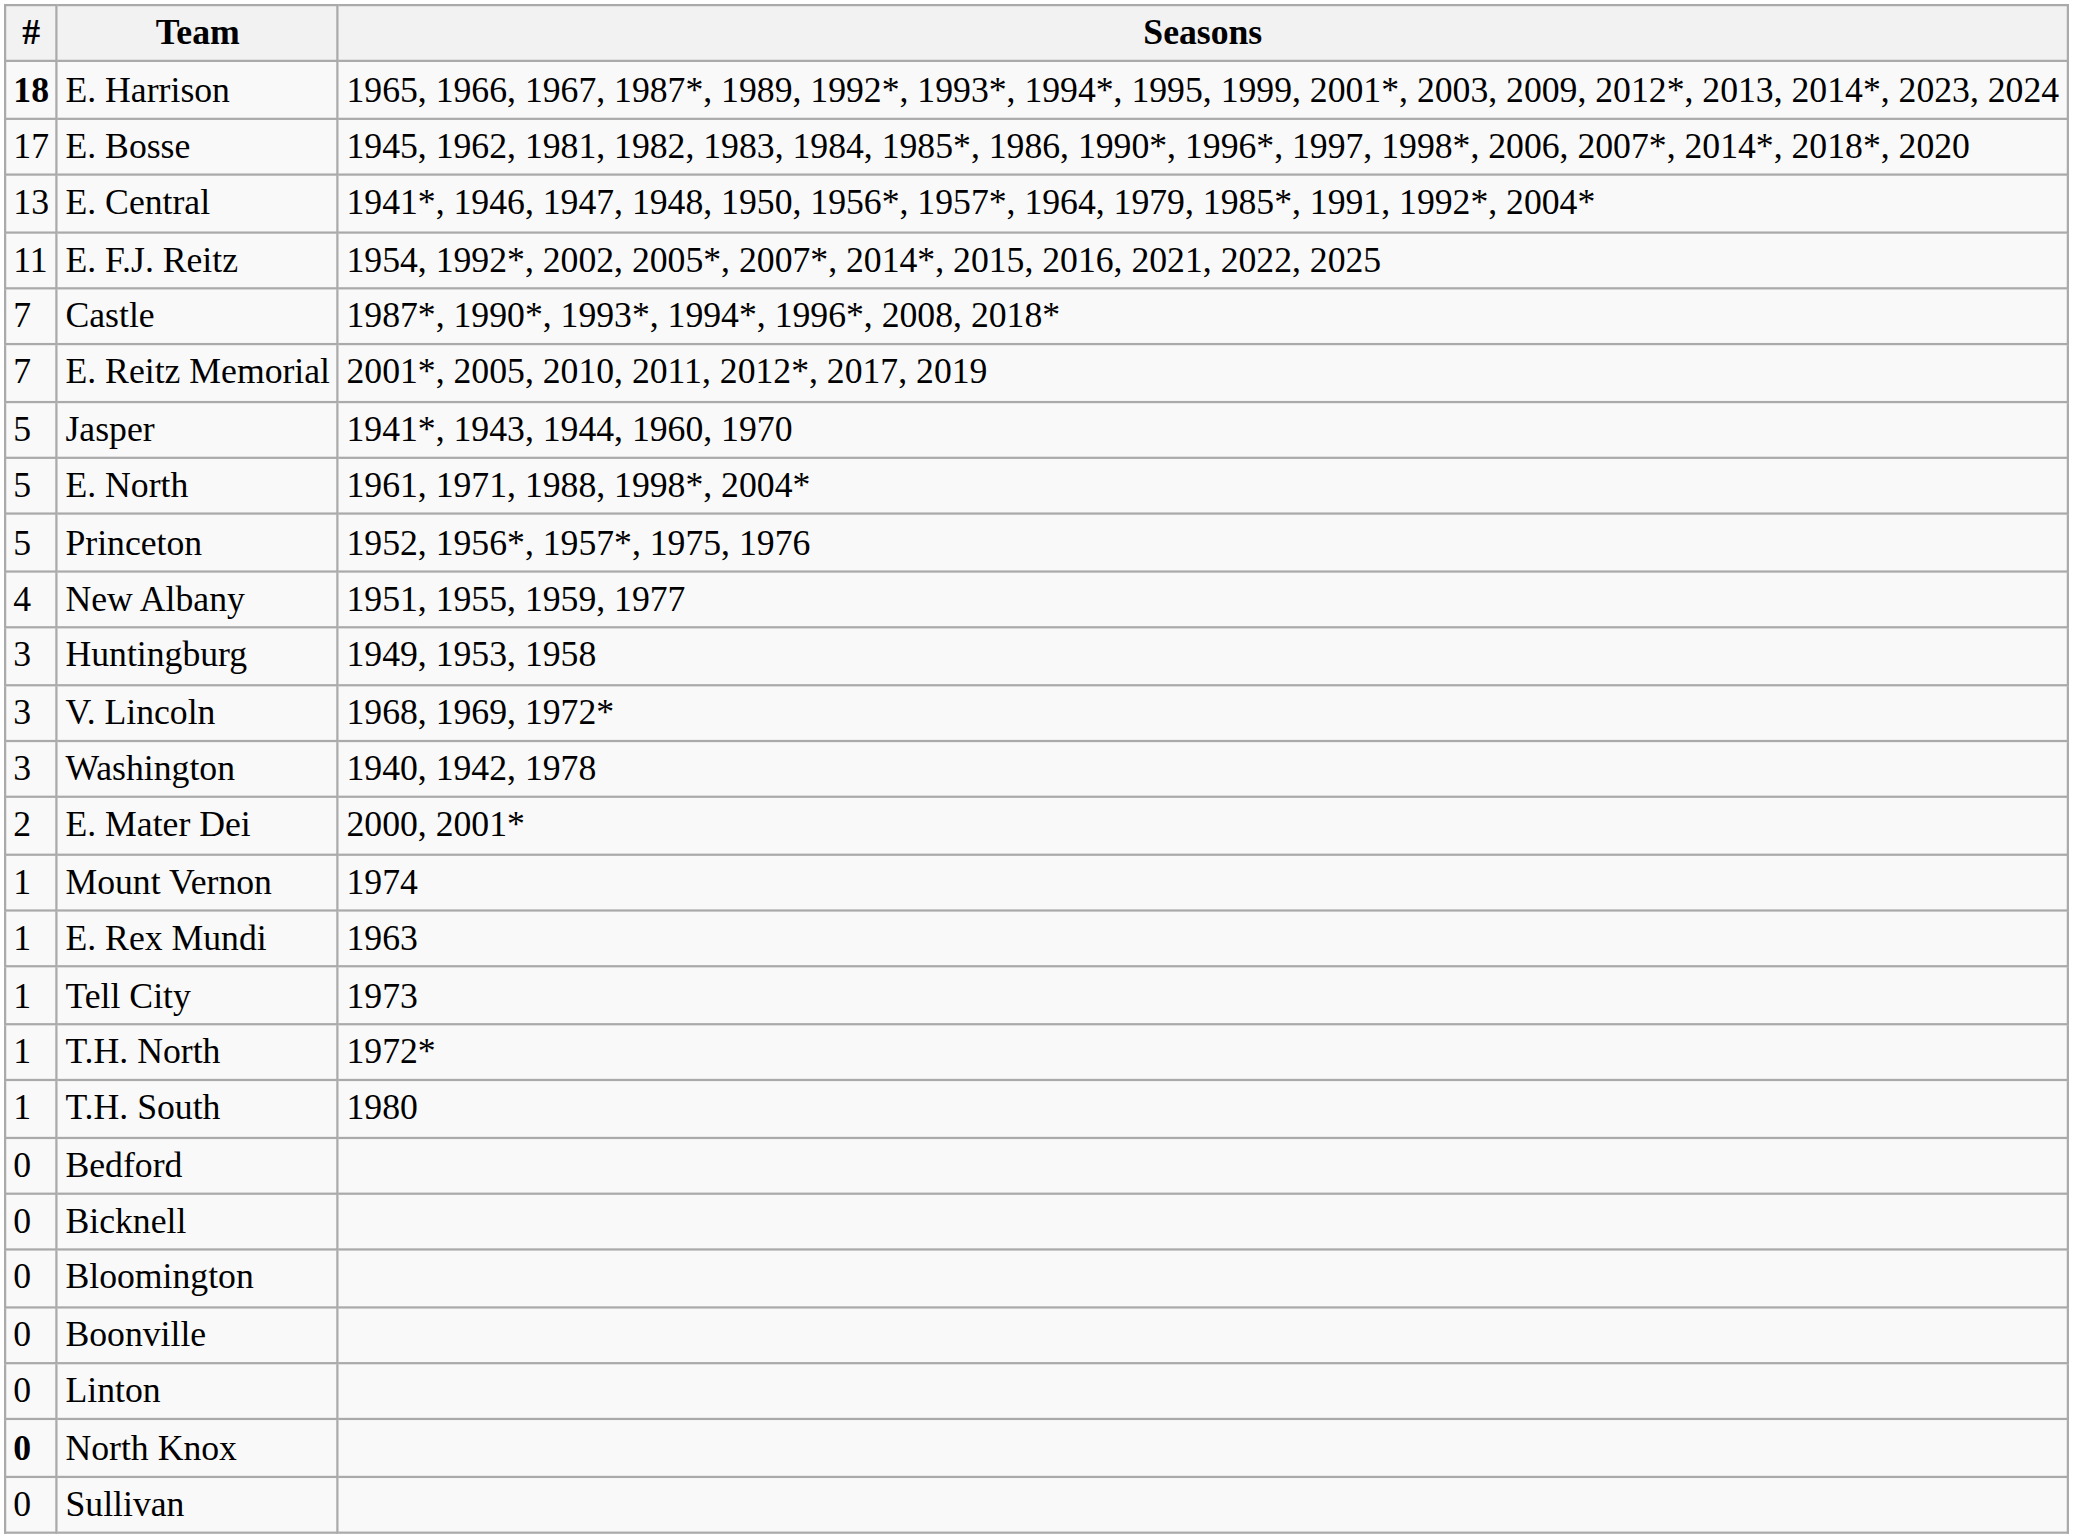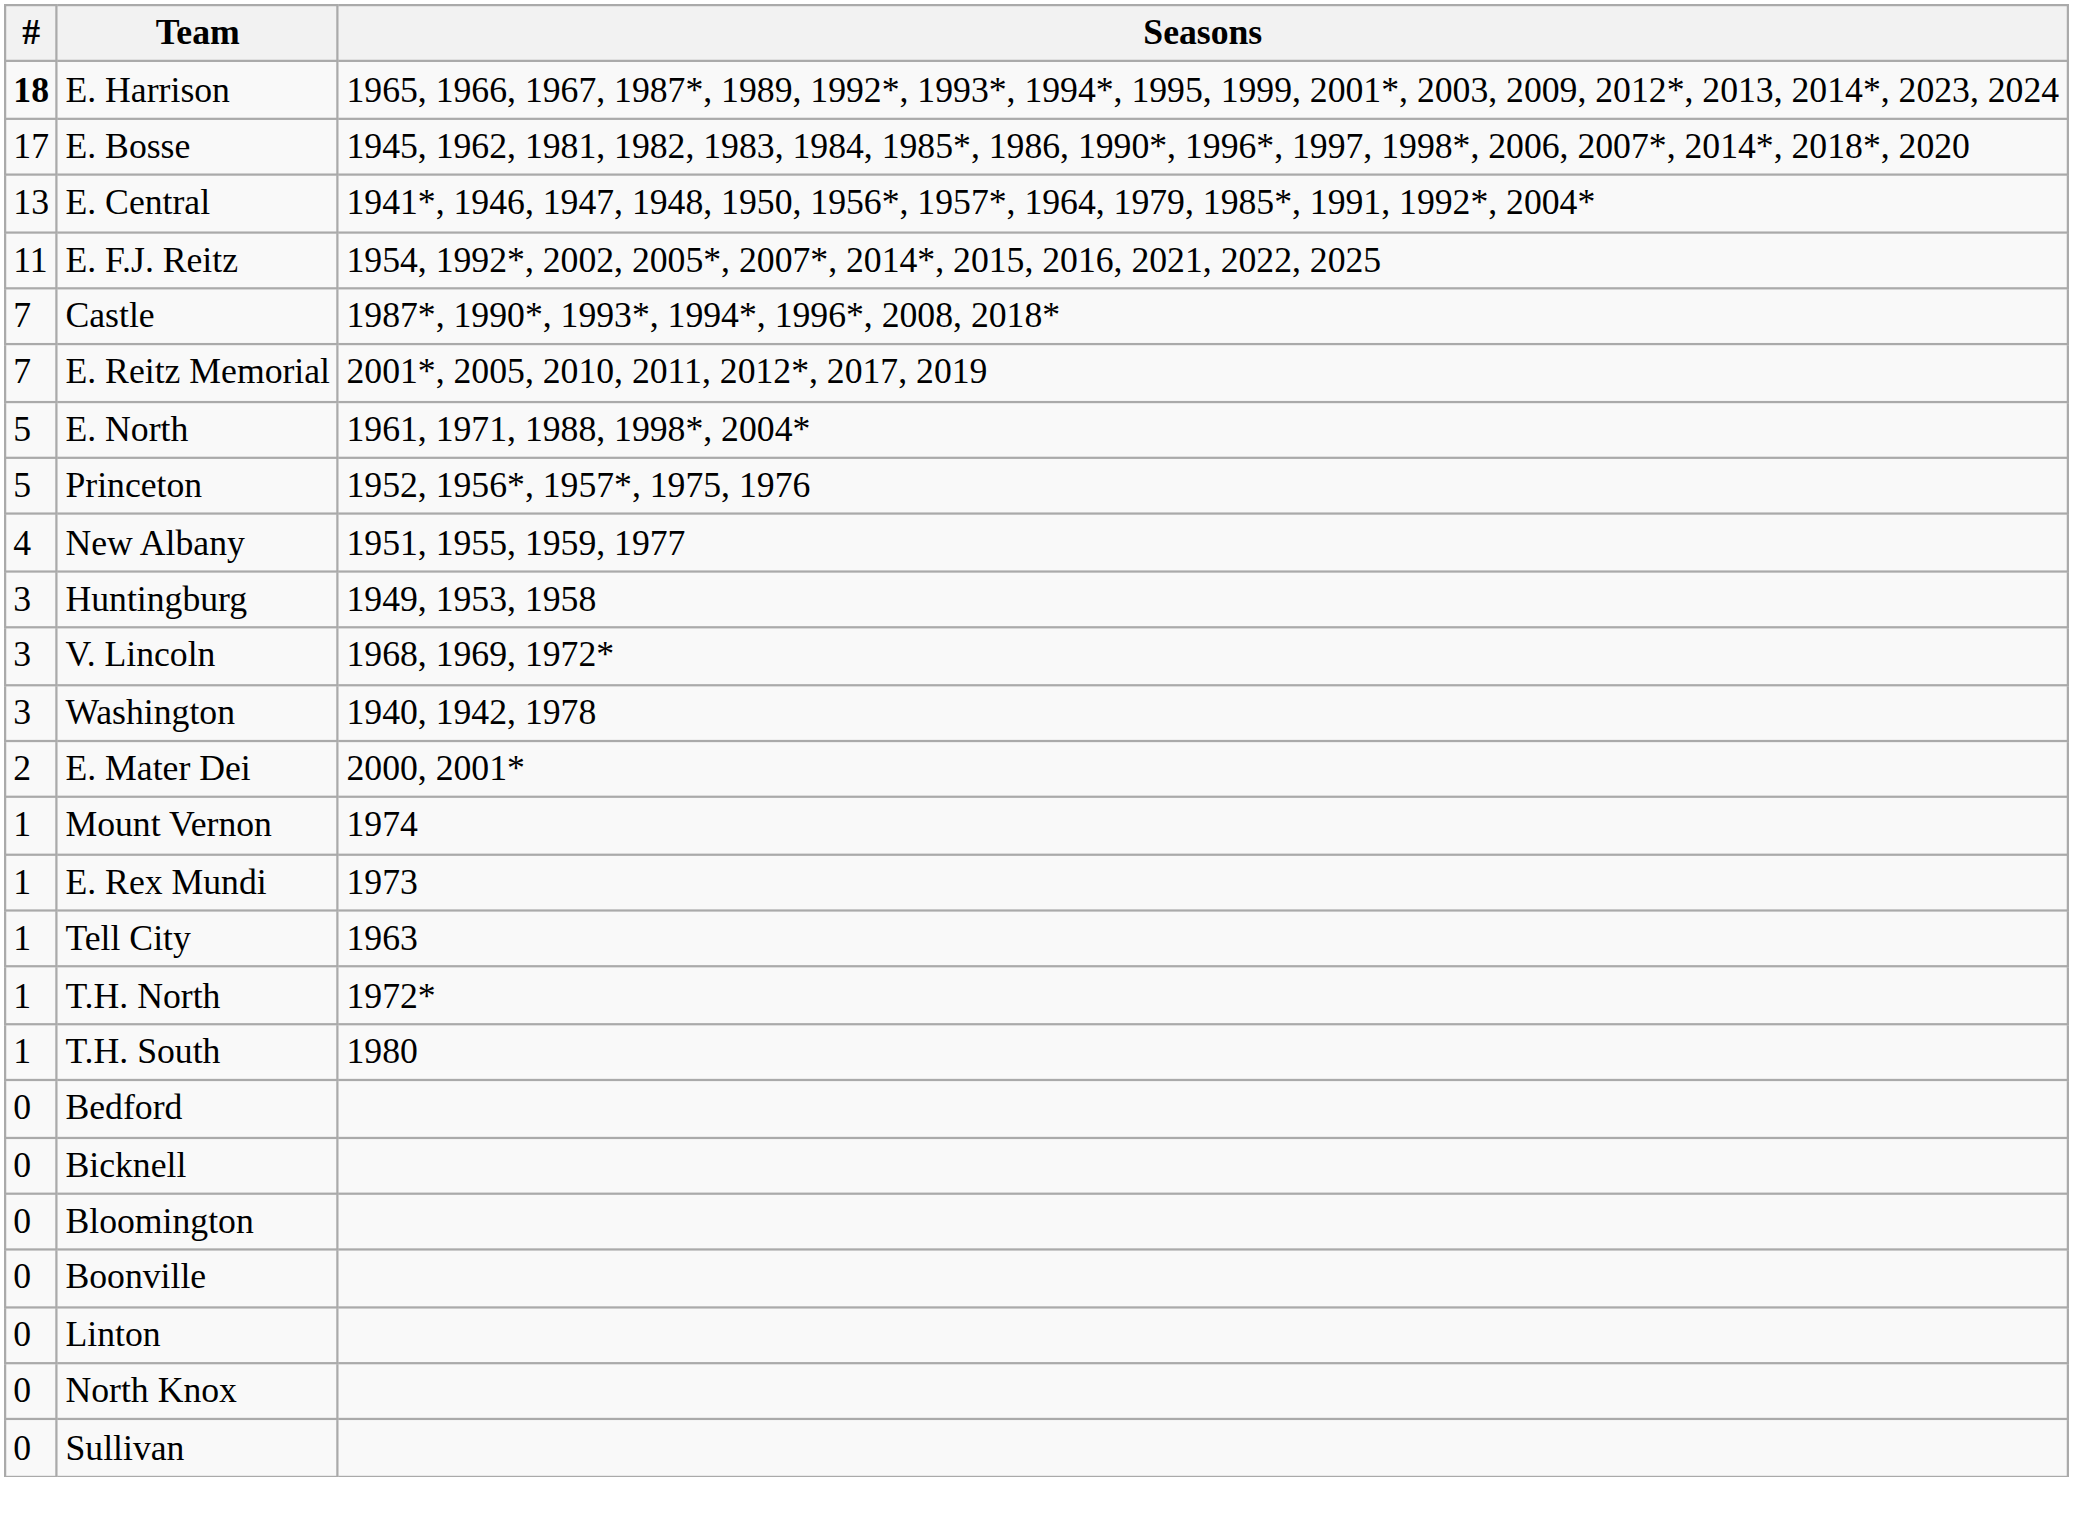- row: 5 | Jasper | 1941*, 1943, 1944, 1960, 1970
E. Rex Mundi | Seasons: 1963 -> 1973
Tell City | Seasons: 1973 -> 1963
North Knox | #: bold -> normal
